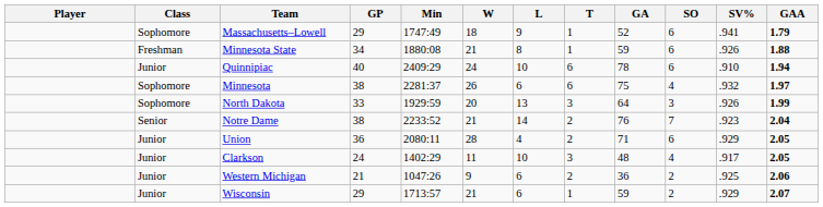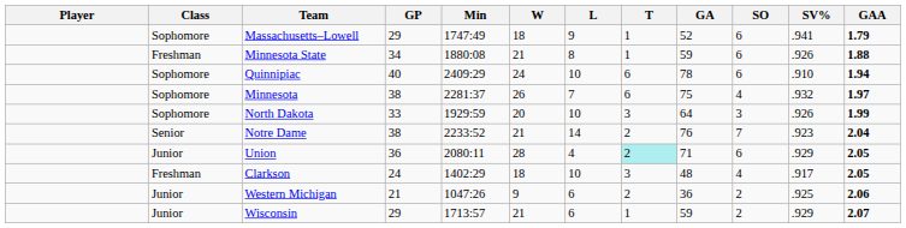Quinnipiac | Class: Junior -> Sophomore
Minnesota | L: 6 -> 7
North Dakota | L: 13 -> 10
Union | T: no background -> paleturquoise background
Clarkson | Class: Junior -> Freshman
Clarkson | W: 11 -> 18
